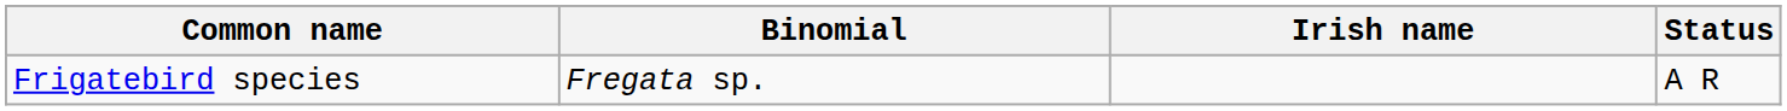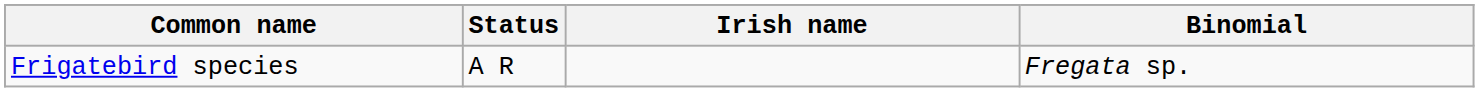columns swapped: Binomial <-> Status
